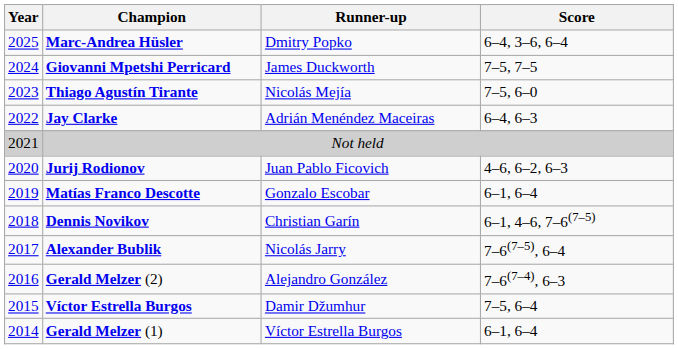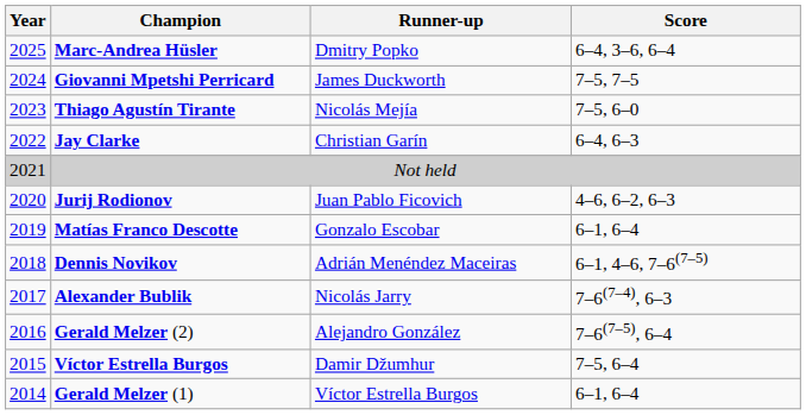Jay Clarke | Runner-up: Adrián Menéndez Maceiras -> Christian Garín
Dennis Novikov | Runner-up: Christian Garín -> Adrián Menéndez Maceiras
Alexander Bublik | Score: 7–6(7–5), 6–4 -> 7–6(7–4), 6–3
Gerald Melzer (2) | Score: 7–6(7–4), 6–3 -> 7–6(7–5), 6–4
